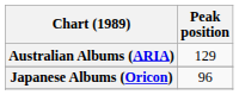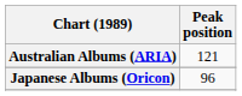Australian Albums (ARIA) | Peak position: 129 -> 121
